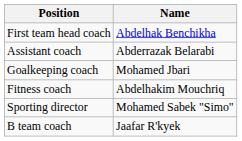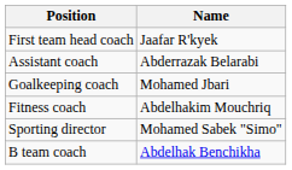First team head coach | Name: Abdelhak Benchikha -> Jaafar R'kyek
B team coach | Name: Jaafar R'kyek -> Abdelhak Benchikha
